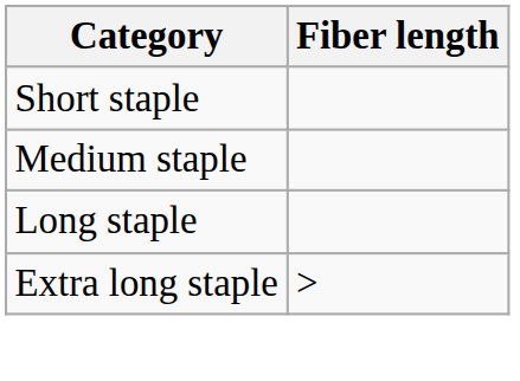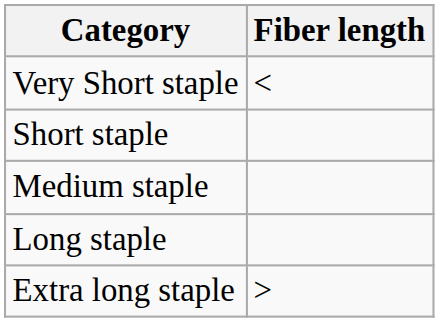+ row: Very Short staple | <
